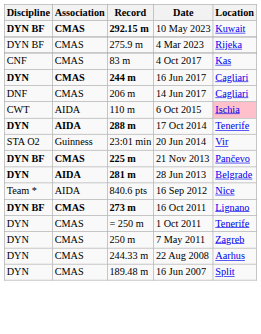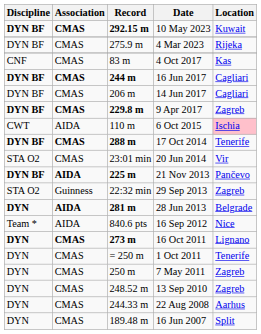16 Jun 2017 | Discipline: DYN -> DYN BF
14 Jun 2017 | Discipline: DNF -> DYN BF
+ row: DYN BF | CMAS | 229.8 m | 9 Apr 2017 | Zagreb
17 Oct 2014 | Discipline: DYN -> DYN BF
17 Oct 2014 | Association: AIDA -> CMAS
20 Jun 2014 | Association: Guinness -> CMAS
21 Nov 2013 | Association: CMAS -> AIDA
+ row: STA O2 | Guinness | 22:32 min | 29 Sep 2013 | Zagreb
16 Oct 2011 | Discipline: DYN BF -> DYN
+ row: DYN | CMAS | 248.52 m | 13 Sep 2010 | Zagreb
